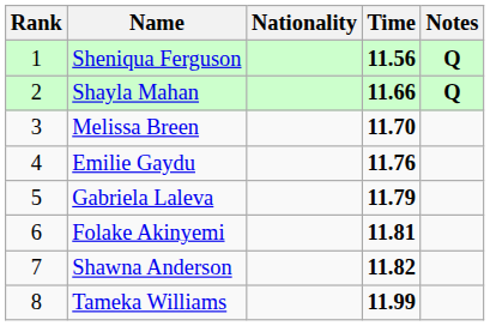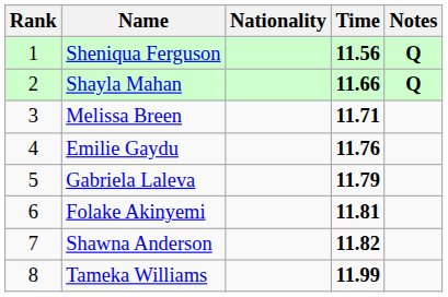Melissa Breen | Time: 11.70 -> 11.71
